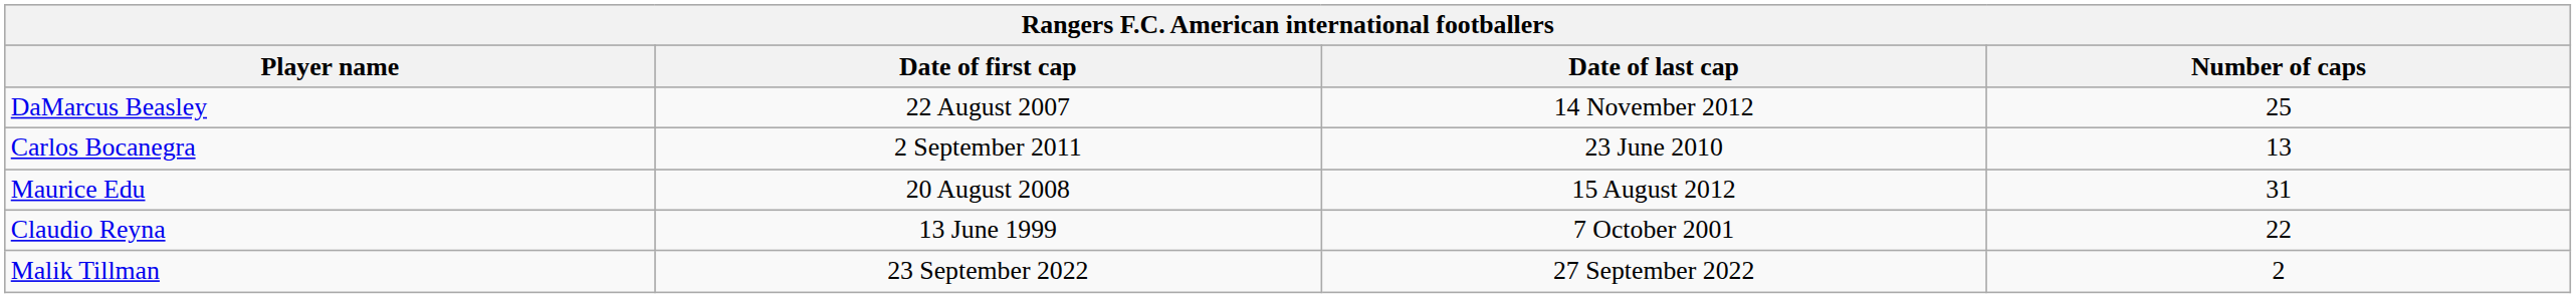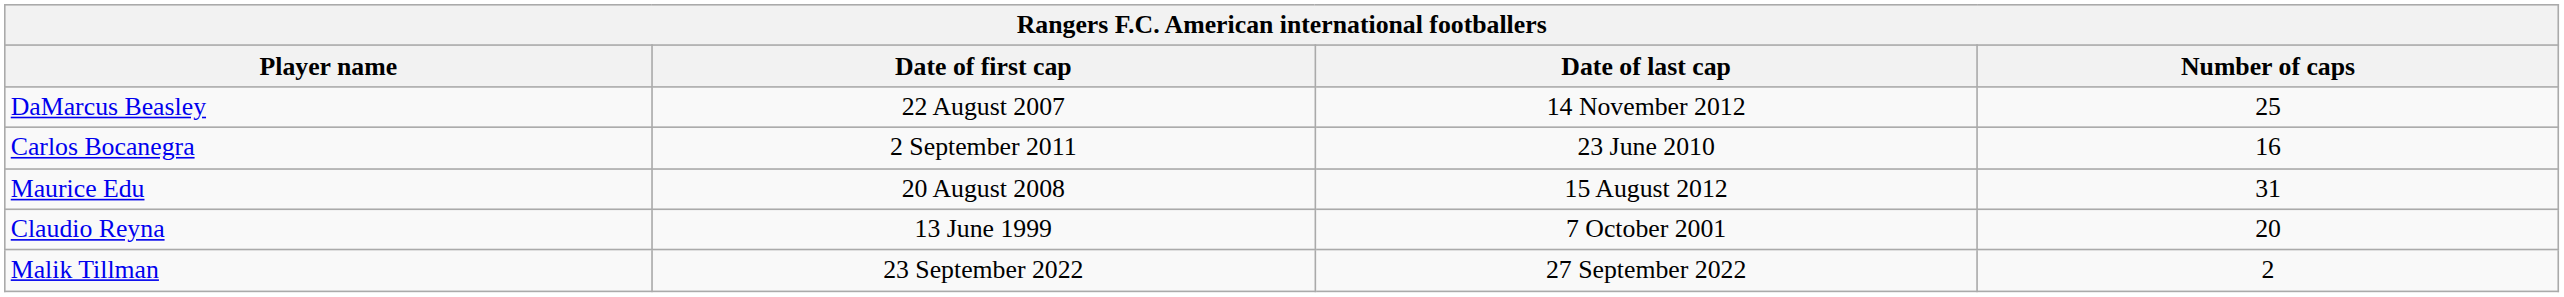Carlos Bocanegra | Number of caps: 13 -> 16
Claudio Reyna | Number of caps: 22 -> 20
